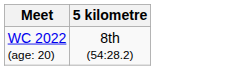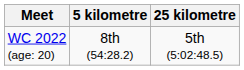+ column: 25 kilometre | 5th (5:02:48.5)
